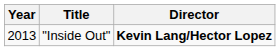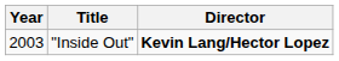"Inside Out" | Year: 2013 -> 2003
